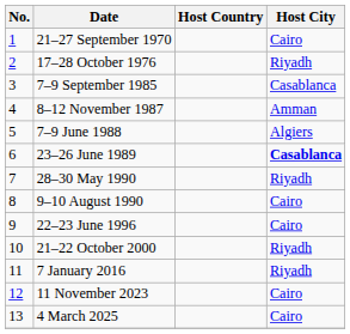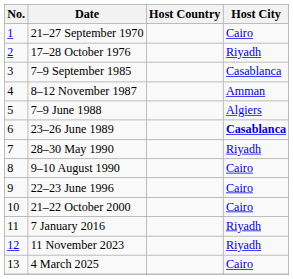21–22 October 2000 | Host City: Riyadh -> Cairo
11 November 2023 | Host City: Cairo -> Riyadh
